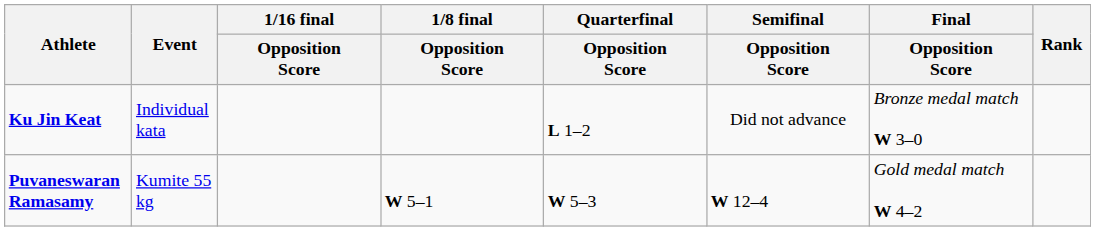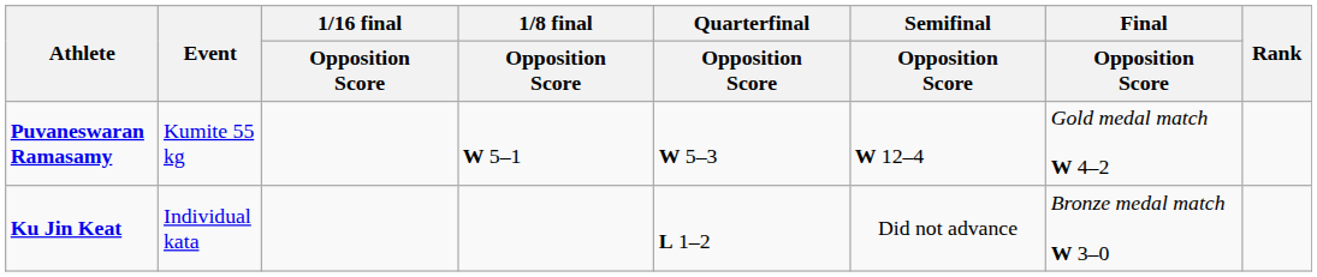rows swapped: Ku Jin Keat <-> Puvaneswaran Ramasamy
